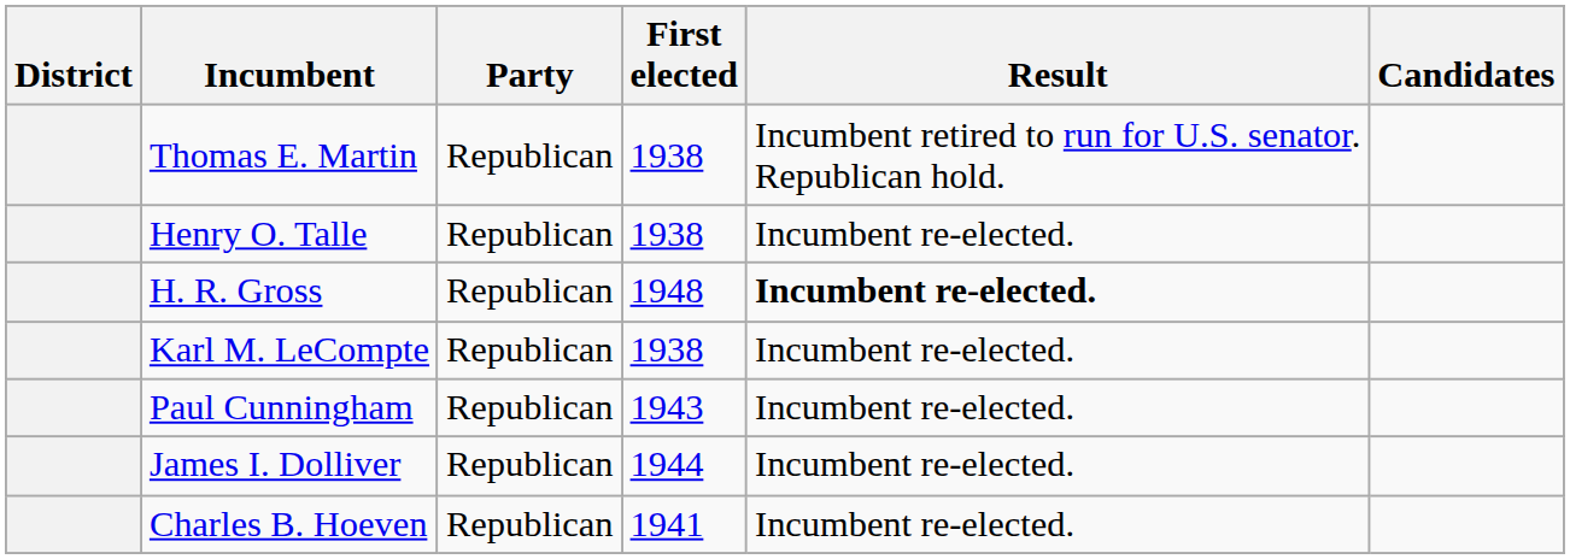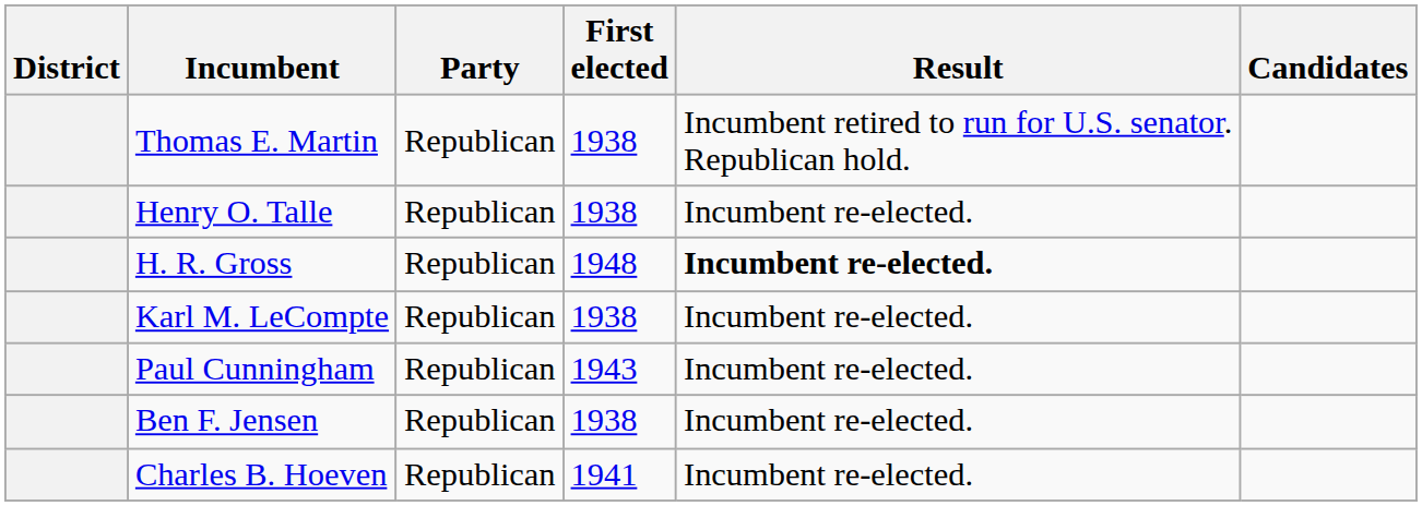- row: James I. Dolliver | Republican | 1944 | Incumbent re-elected.
+ row: Ben F. Jensen | Republican | 1938 | Incumbent re-elected.
